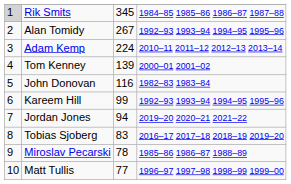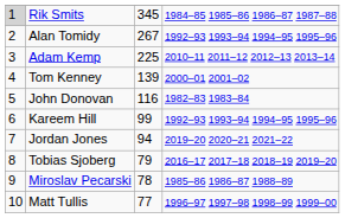Adam Kemp | column 3: 224 -> 225
Tobias Sjoberg | column 3: 83 -> 79
